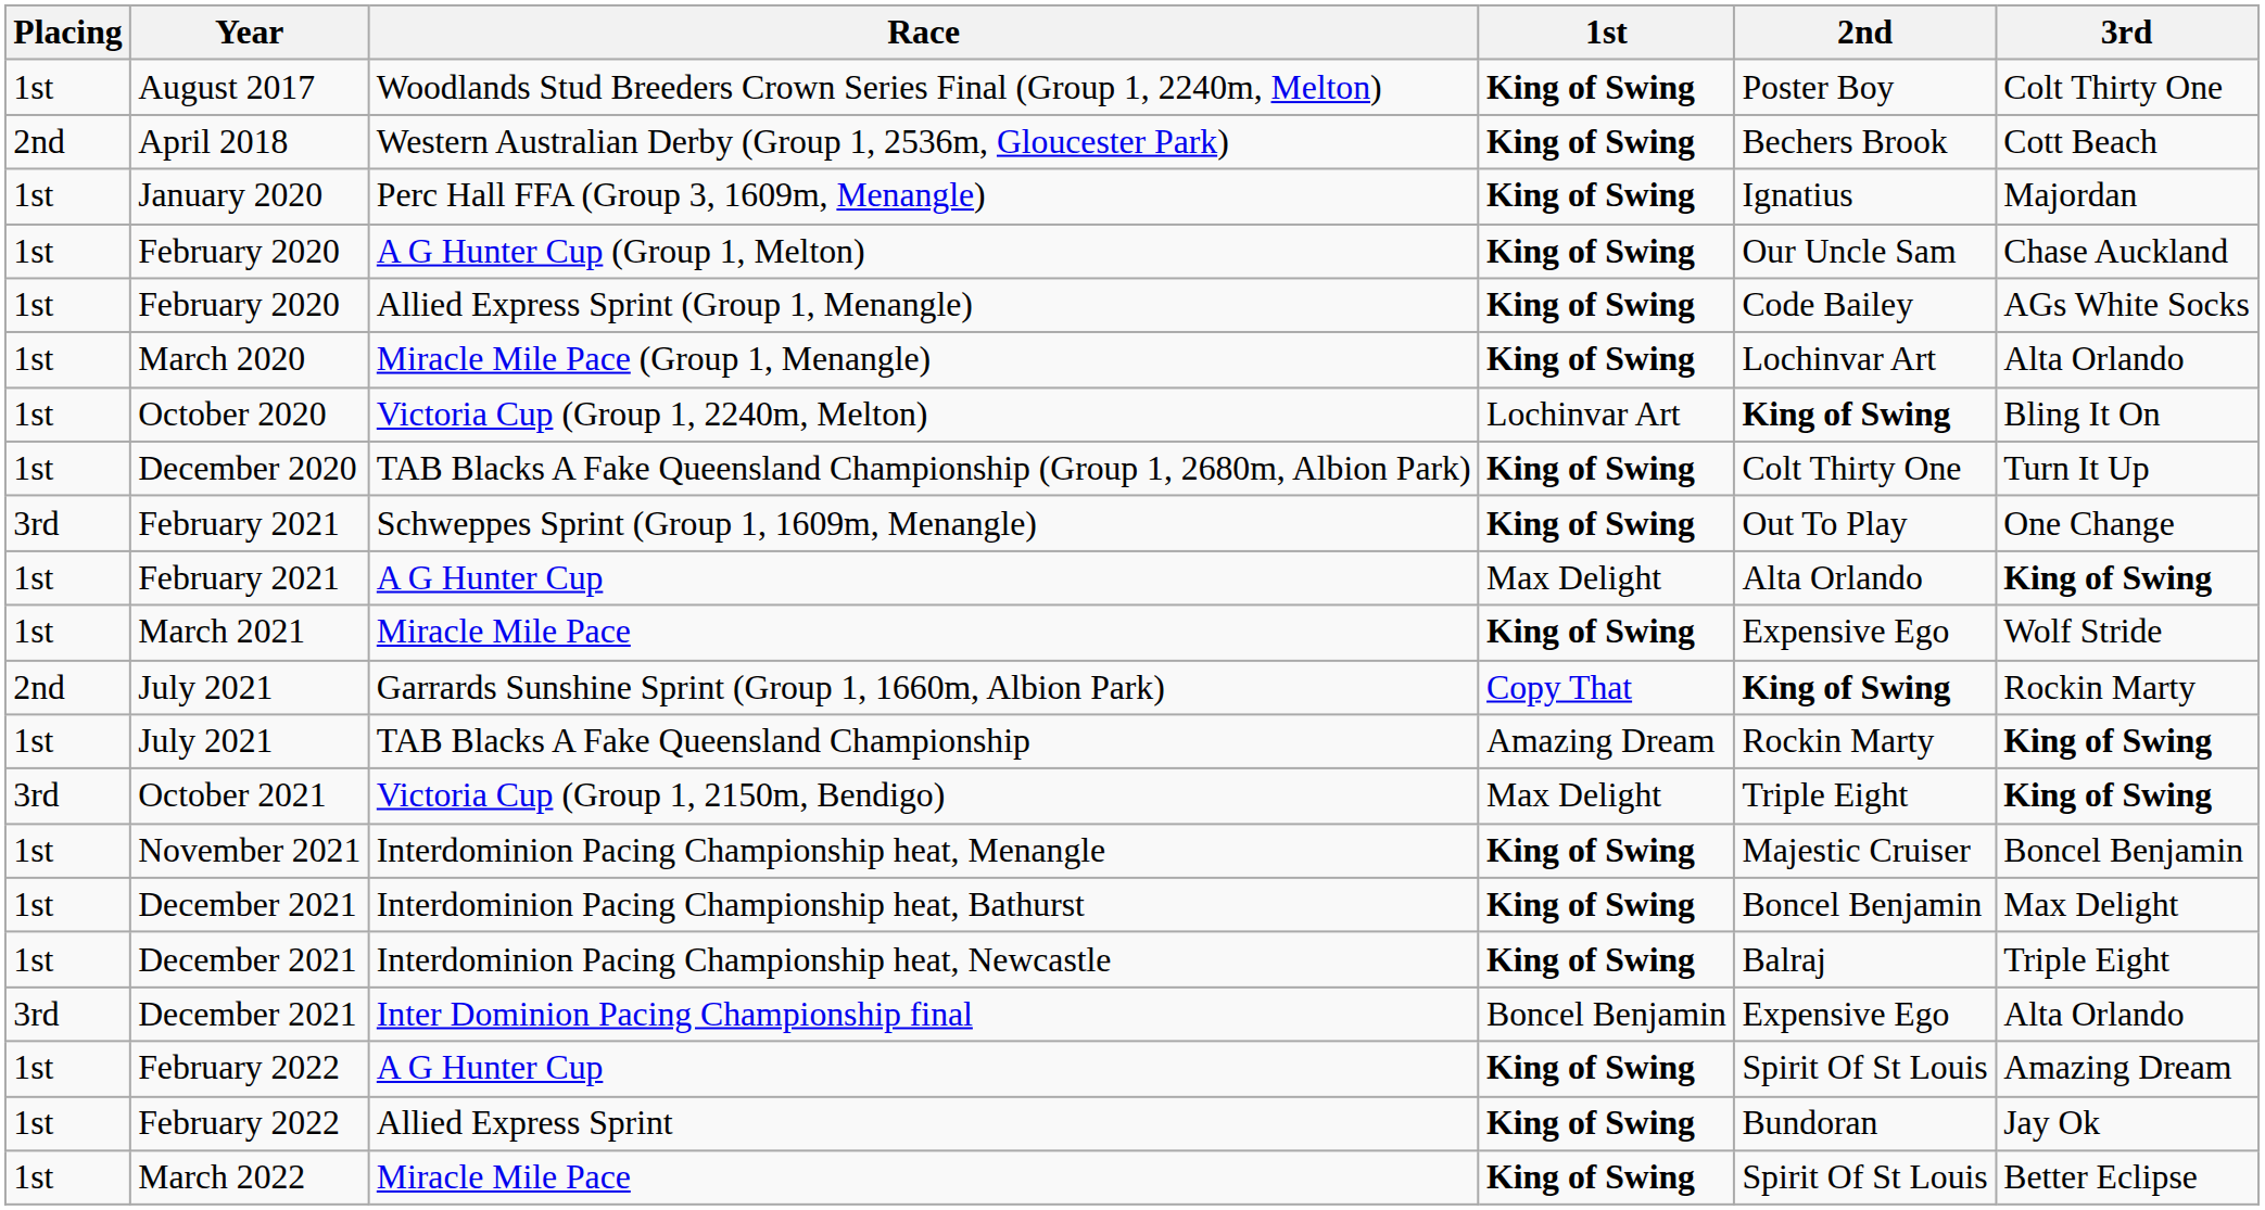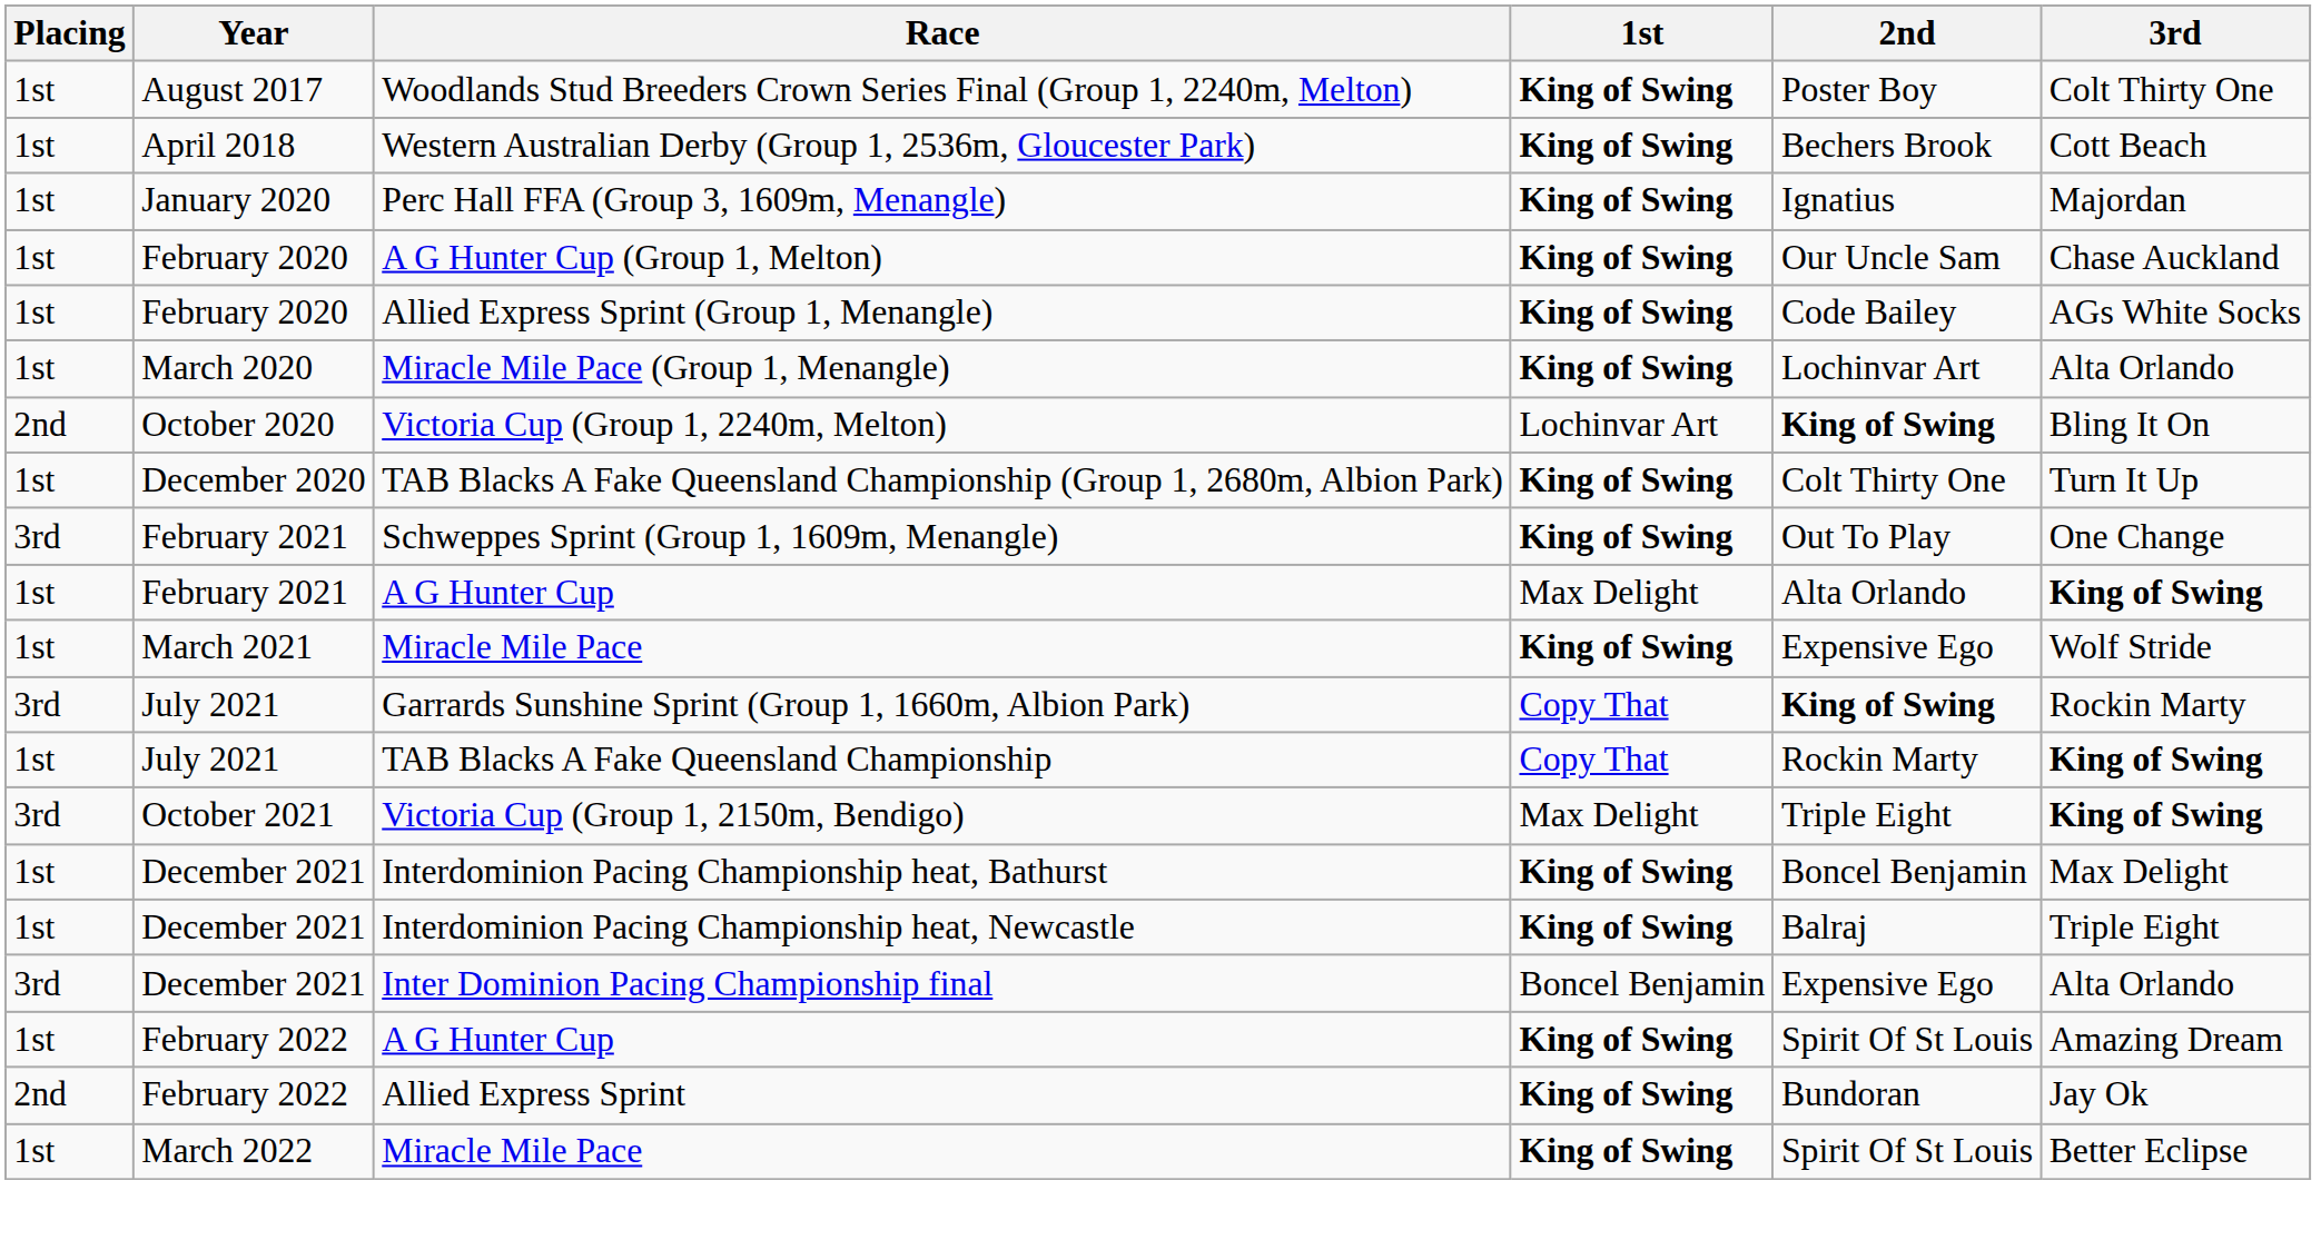Western Australian Derby (Group 1, 2536m, Gloucester Park) | Placing: 2nd -> 1st
Victoria Cup (Group 1, 2240m, Melton) | Placing: 1st -> 2nd
Garrards Sunshine Sprint (Group 1, 1660m, Albion Park) | Placing: 2nd -> 3rd
TAB Blacks A Fake Queensland Championship | 1st: Amazing Dream -> Copy That
- row: 1st | November 2021 | Interdominion Pacing Championship heat, Menangle | King of Swing | Majestic Cruiser | Boncel Benjamin
Allied Express Sprint | Placing: 1st -> 2nd
